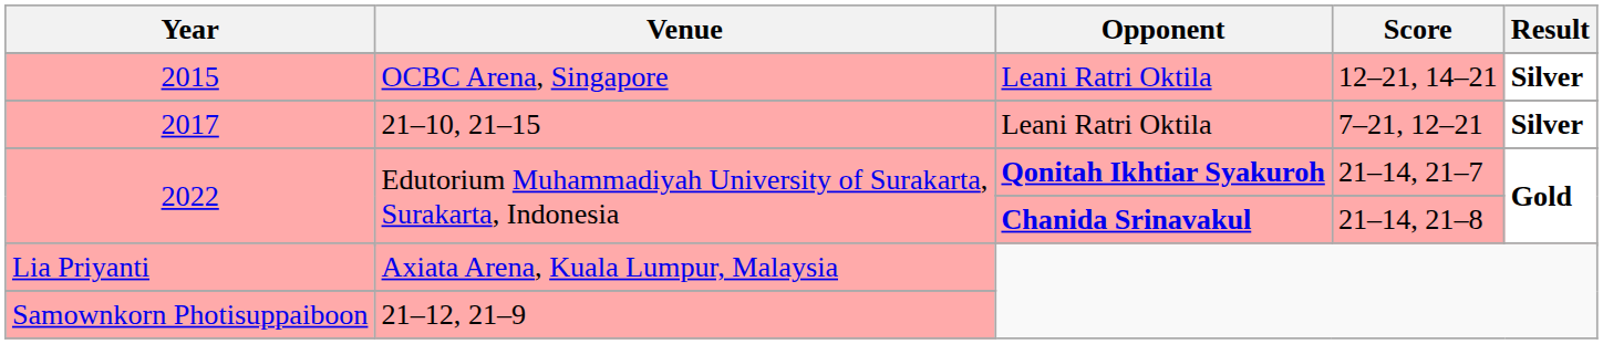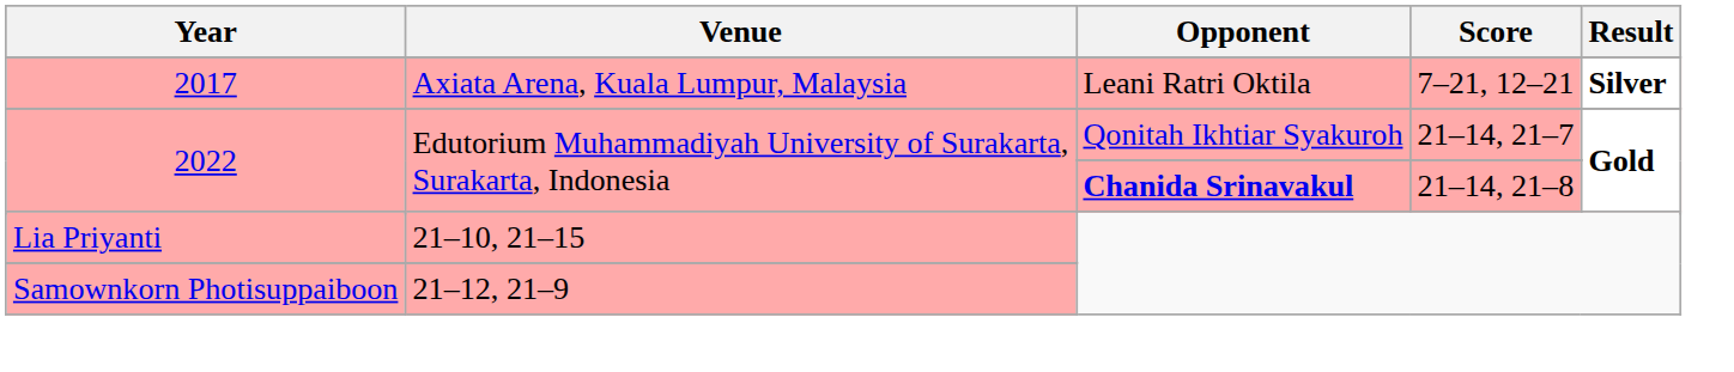- row: 2015 | OCBC Arena, Singapore | Leani Ratri Oktila | 12–21, 14–21 | Silver
2017 | Venue: 21–10, 21–15 -> Axiata Arena, Kuala Lumpur, Malaysia
2022 / 21–14, 21–7 | Opponent: bold -> normal
Lia Priyanti | Venue: Axiata Arena, Kuala Lumpur, Malaysia -> 21–10, 21–15
